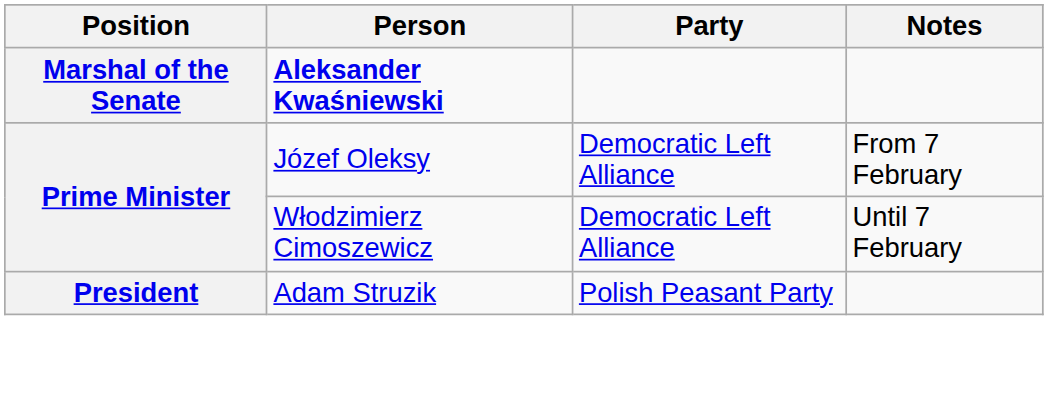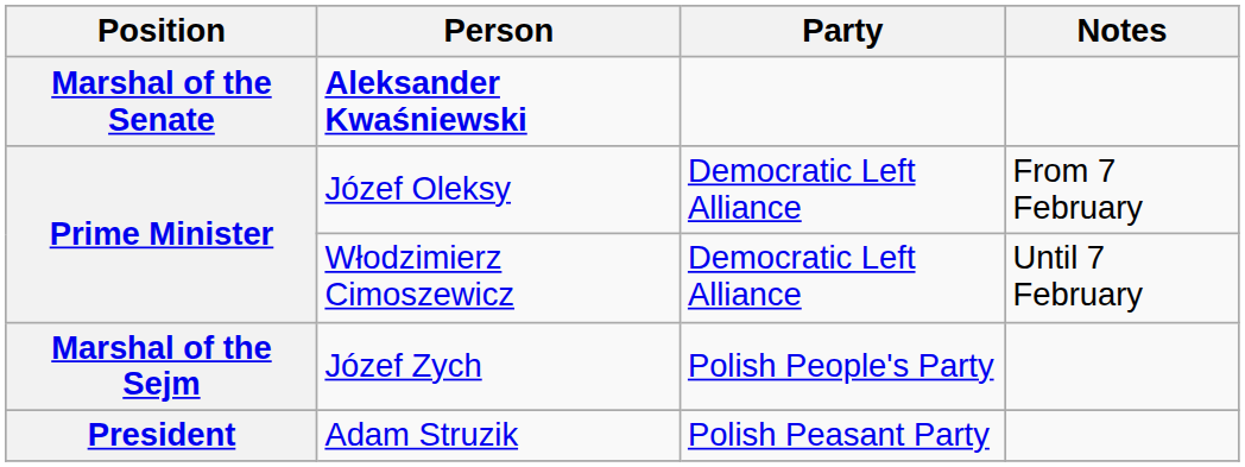+ row: Marshal of the Sejm | Józef Zych | Polish People's Party
